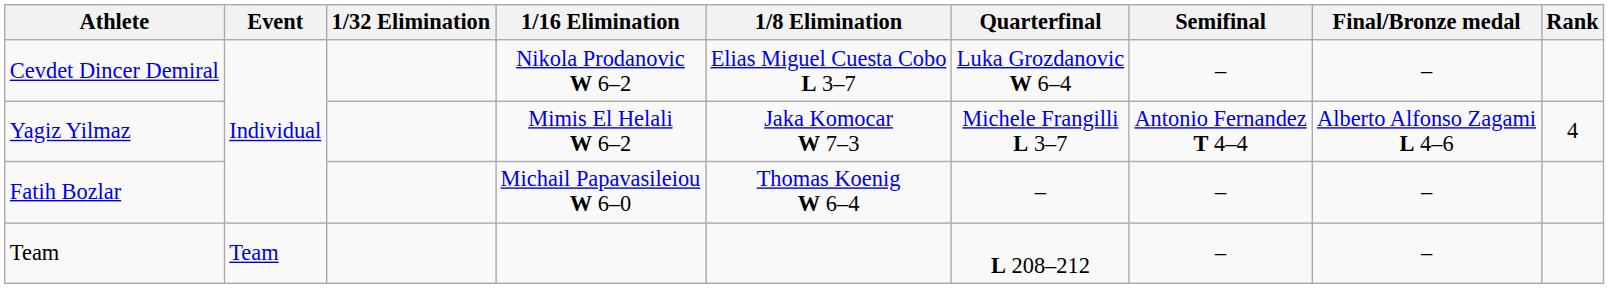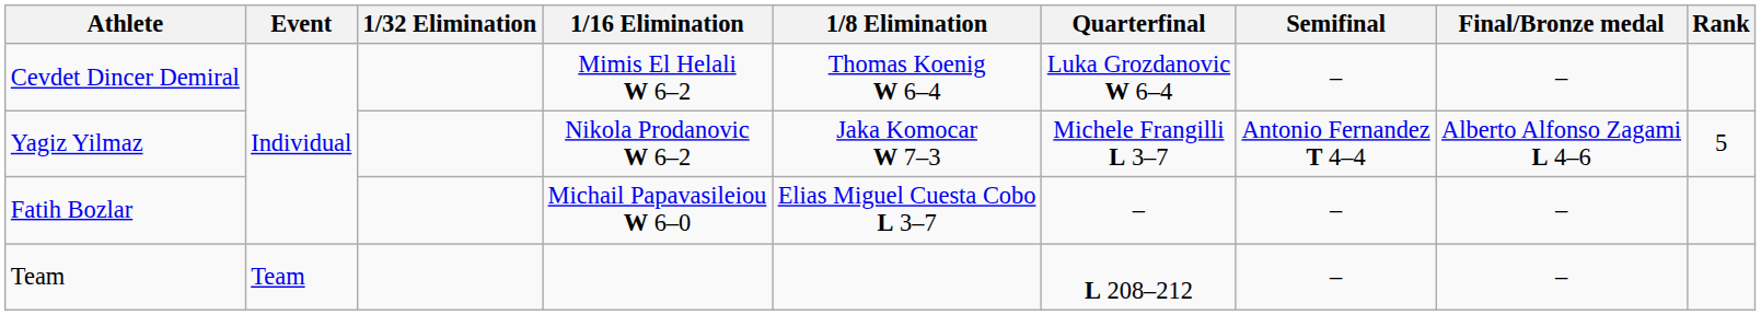Cevdet Dincer Demiral | 1/16 Elimination: Nikola Prodanovic W 6–2 -> Mimis El Helali W 6–2
Cevdet Dincer Demiral | 1/8 Elimination: Elias Miguel Cuesta Cobo L 3–7 -> Thomas Koenig W 6–4
Yagiz Yilmaz | 1/16 Elimination: Mimis El Helali W 6–2 -> Nikola Prodanovic W 6–2
Yagiz Yilmaz | Rank: 4 -> 5
Fatih Bozlar | 1/8 Elimination: Thomas Koenig W 6–4 -> Elias Miguel Cuesta Cobo L 3–7
